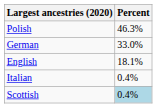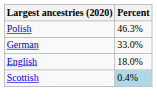English | Percent: 18.1% -> 18.0%
- row: Italian | 0.4%
